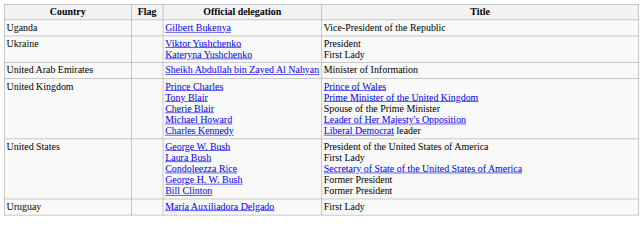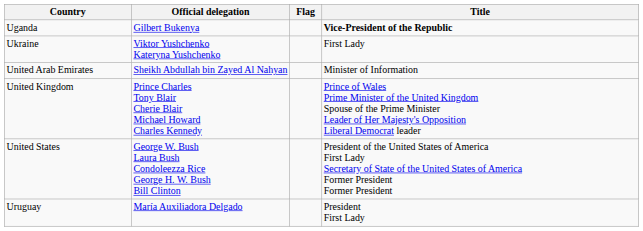columns swapped: Flag <-> Official delegation
Uganda | Title: normal -> bold
Ukraine | Title: President First Lady -> First Lady
Uruguay | Title: First Lady -> President First Lady
